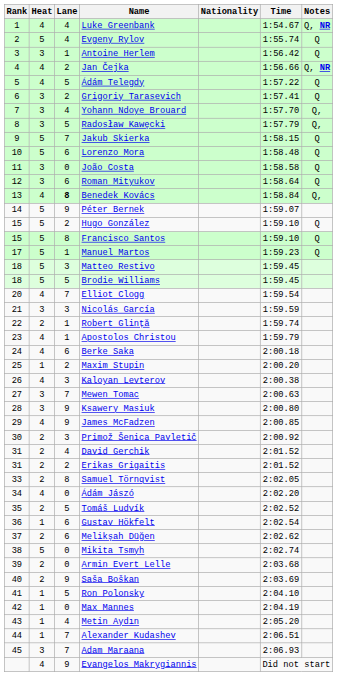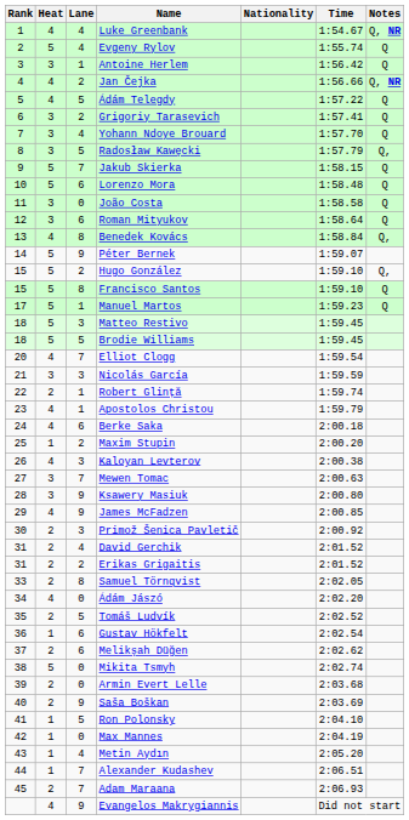Yohann Ndoye Brouard | Notes: Q, -> Q
Benedek Kovács | Lane: bold -> normal
Hugo González | Notes: Q -> Q,
Adam Maraana | Heat: 3 -> 2
